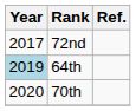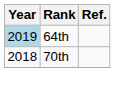- row: 2017 | 72nd
70th | Year: 2020 -> 2018
